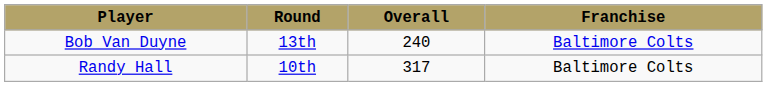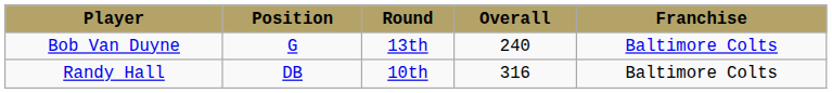+ column: Position | G | DB
Randy Hall | Overall: 317 -> 316
